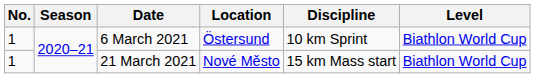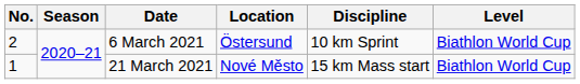6 March 2021 | No.: 1 -> 2
